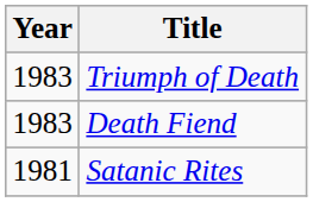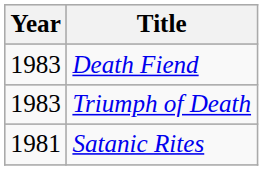rows swapped: Death Fiend <-> Triumph of Death
